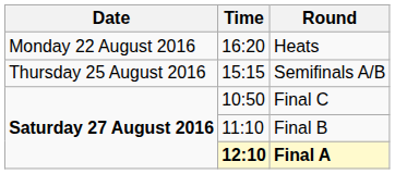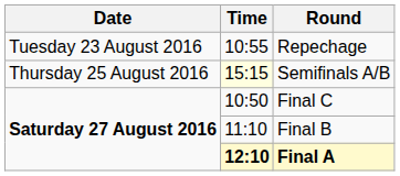- row: Monday 22 August 2016 | 16:20 | Heats
+ row: Tuesday 23 August 2016 | 10:55 | Repechage
Semifinals A/B | Time: no background -> lightyellow background
